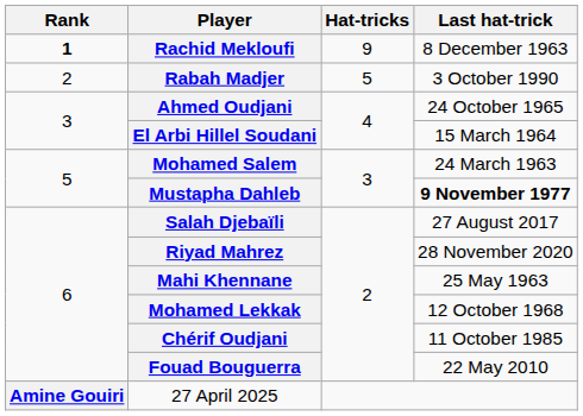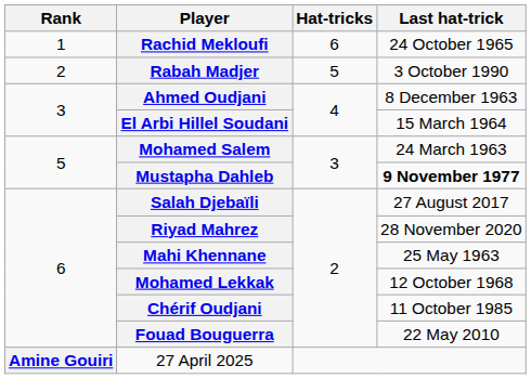Rachid Mekloufi | Rank: bold -> normal
Rachid Mekloufi | Hat-tricks: 9 -> 6
Rachid Mekloufi | Last hat-trick: 8 December 1963 -> 24 October 1965
Ahmed Oudjani | Last hat-trick: 24 October 1965 -> 8 December 1963
